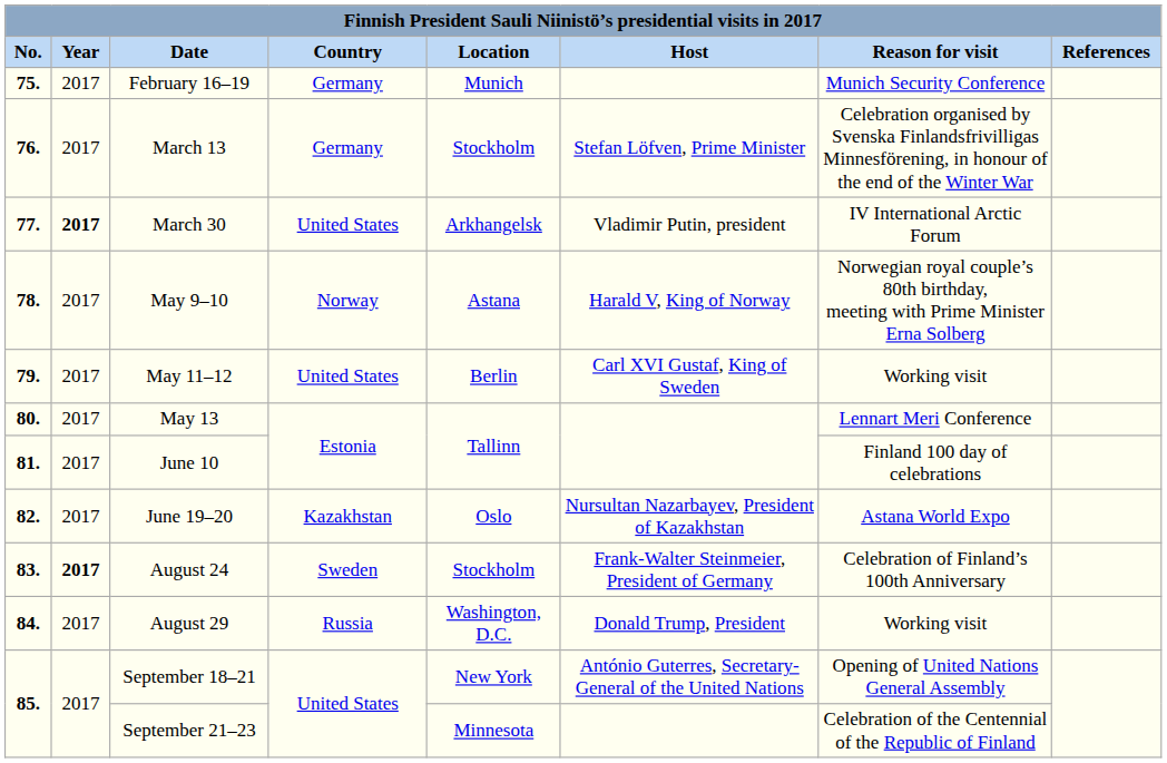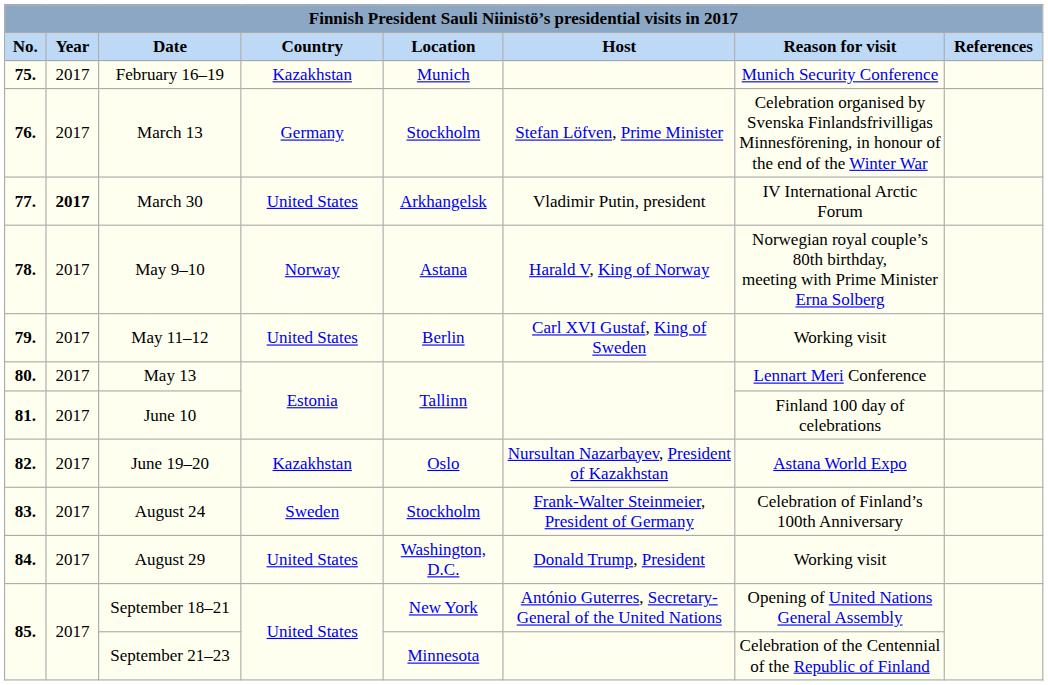February 16–19 | Country: Germany -> Kazakhstan
August 24 | Year: bold -> normal
August 29 | Country: Russia -> United States
